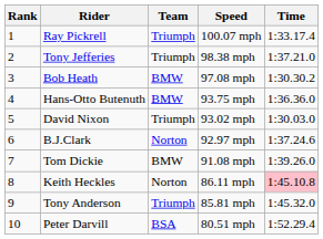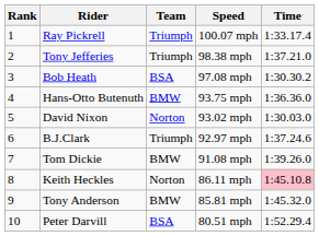Bob Heath | Team: BMW -> BSA
David Nixon | Team: Triumph -> Norton
B.J.Clark | Team: Norton -> Triumph
Tony Anderson | Team: Triumph -> BMW
